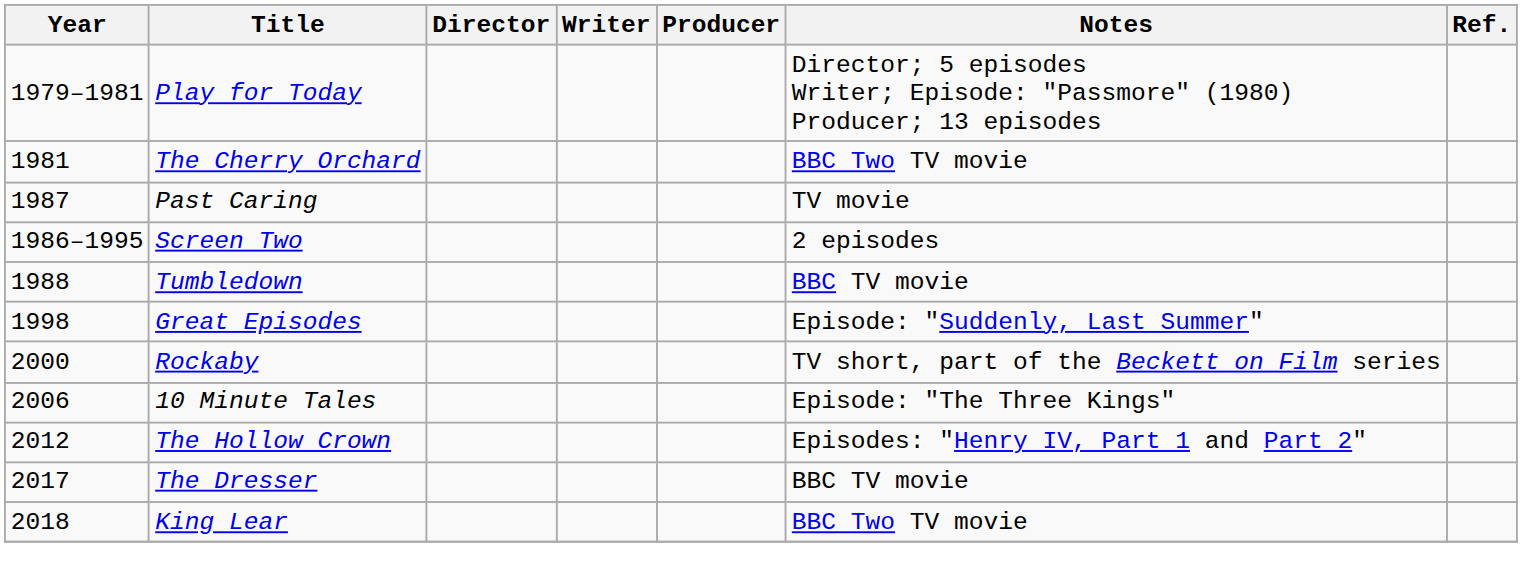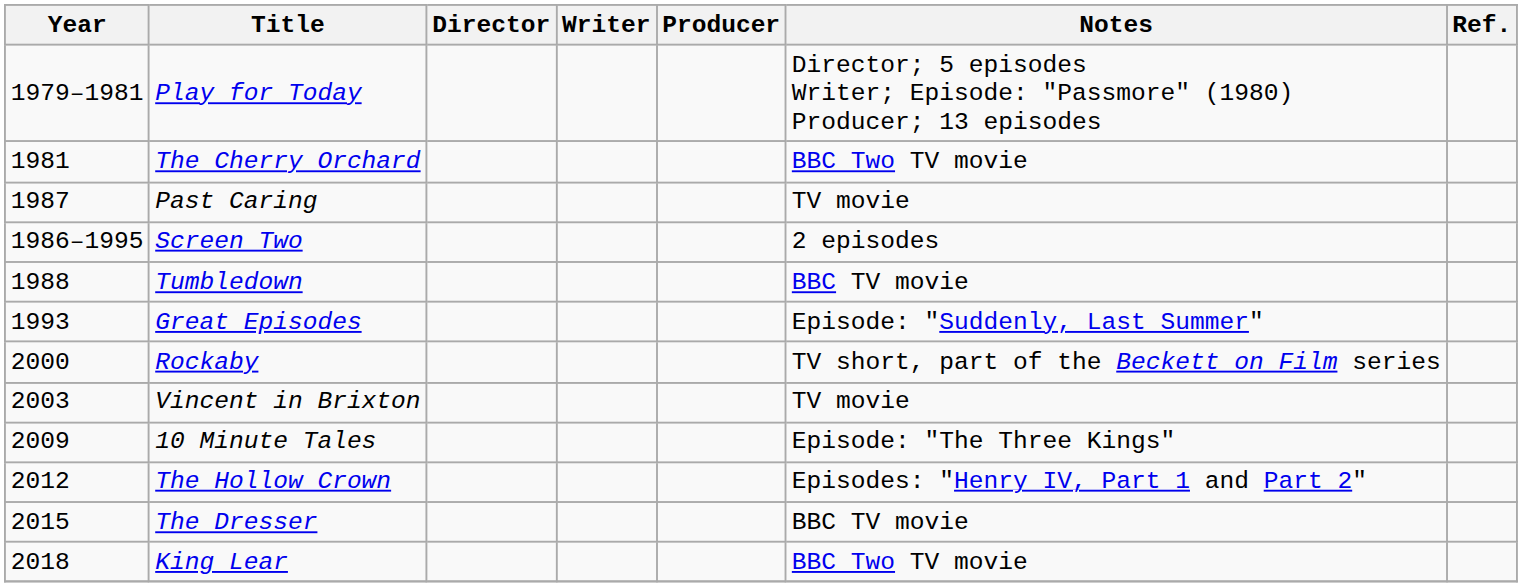Great Episodes | Year: 1998 -> 1993
+ row: 2003 | Vincent in Brixton | TV movie
10 Minute Tales | Year: 2006 -> 2009
The Dresser | Year: 2017 -> 2015
